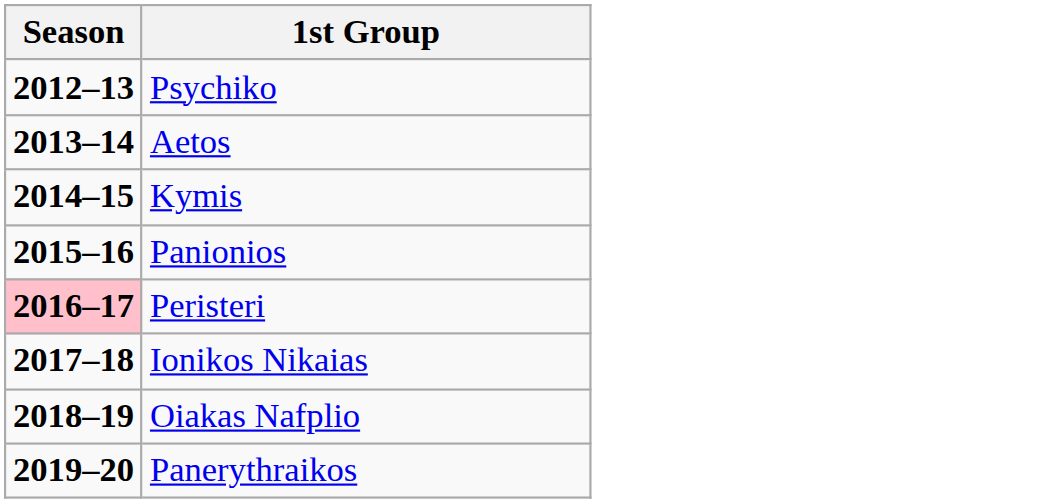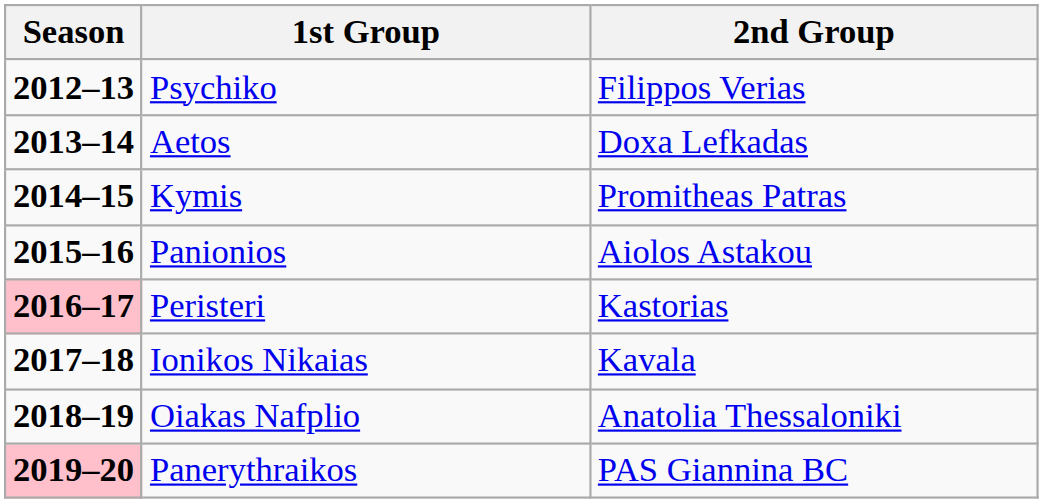+ column: 2nd Group | Filippos Verias | Doxa Lefkadas | Promitheas Patras | Aiolos Astakou | Kastorias | Kavala | Anatolia Thessaloniki | PAS Giannina BC
Panerythraikos | Season: no background -> pink background
